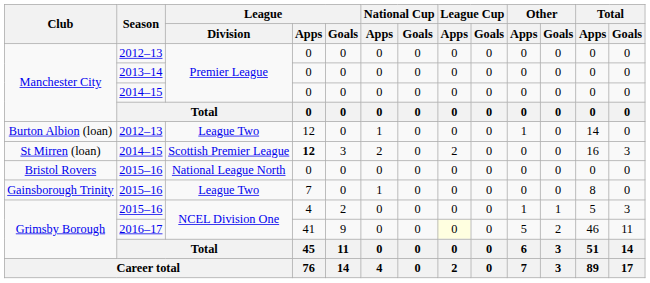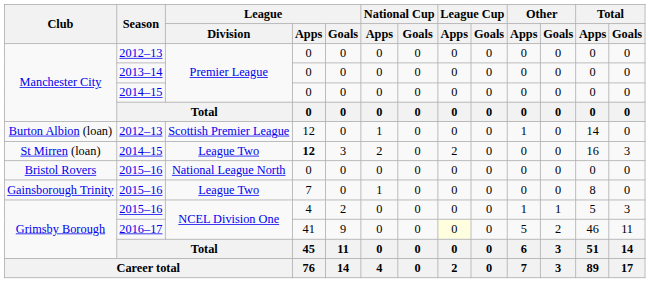Burton Albion (loan) | League / Division: League Two -> Scottish Premier League
St Mirren (loan) | League / Division: Scottish Premier League -> League Two
